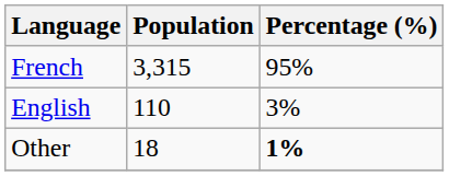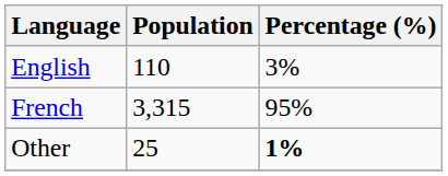rows swapped: French <-> English
Other | Population: 18 -> 25
